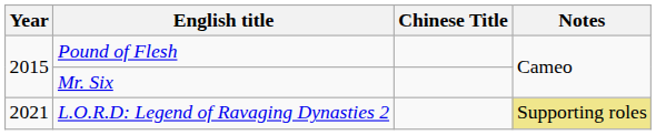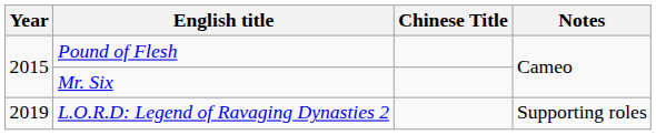L.O.R.D: Legend of Ravaging Dynasties 2 | Year: 2021 -> 2019
L.O.R.D: Legend of Ravaging Dynasties 2 | Notes: khaki background -> no background
